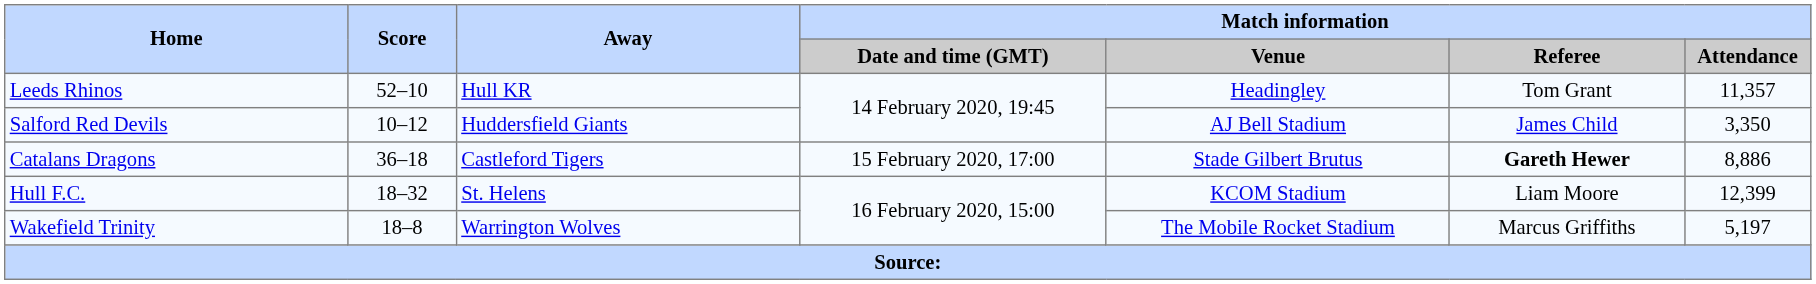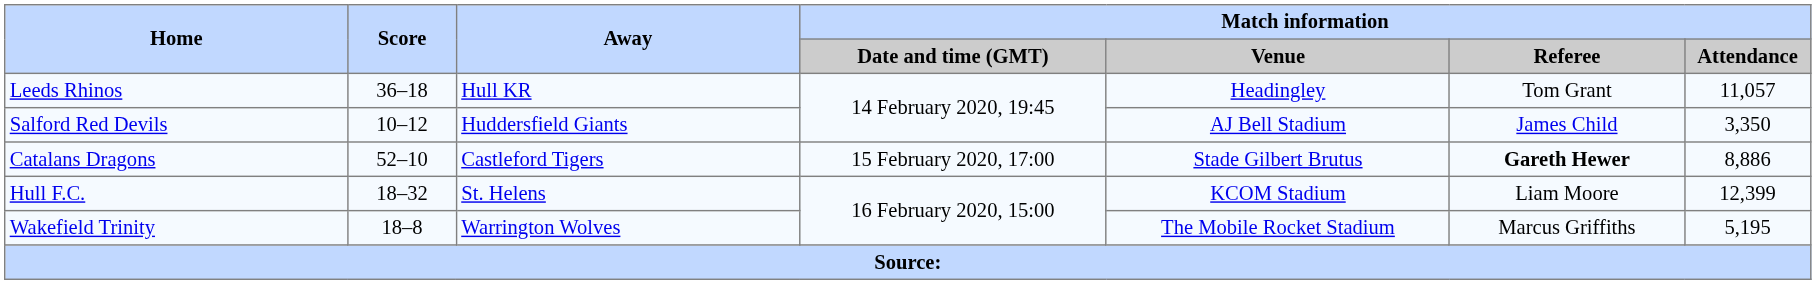Leeds Rhinos | Score: 52–10 -> 36–18
Leeds Rhinos | Match information / Attendance: 11,357 -> 11,057
Catalans Dragons | Score: 36–18 -> 52–10
Wakefield Trinity | Match information / Attendance: 5,197 -> 5,195
